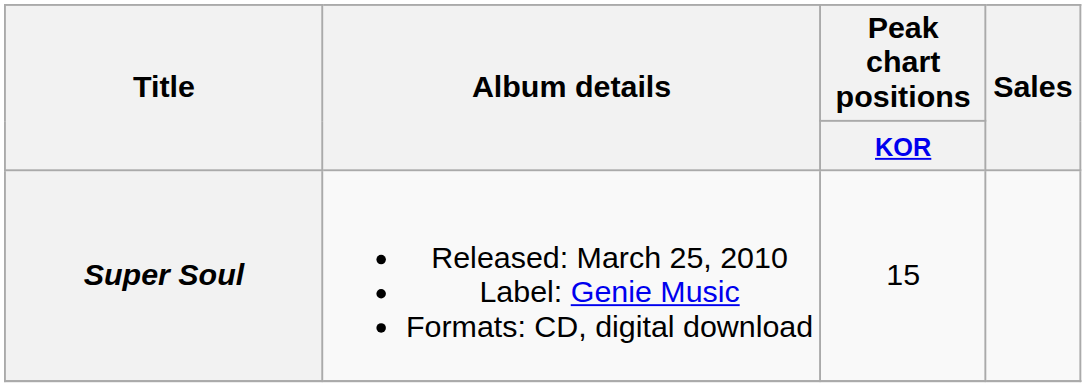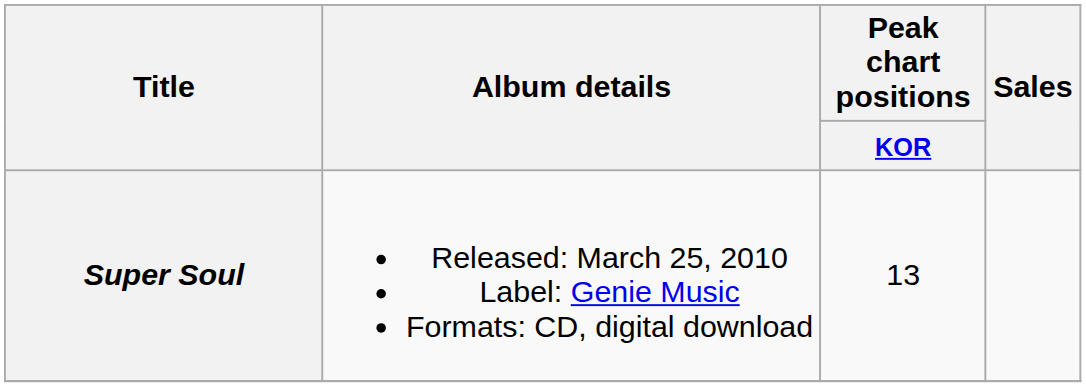Super Soul | Peak chart positions / KOR: 15 -> 13
